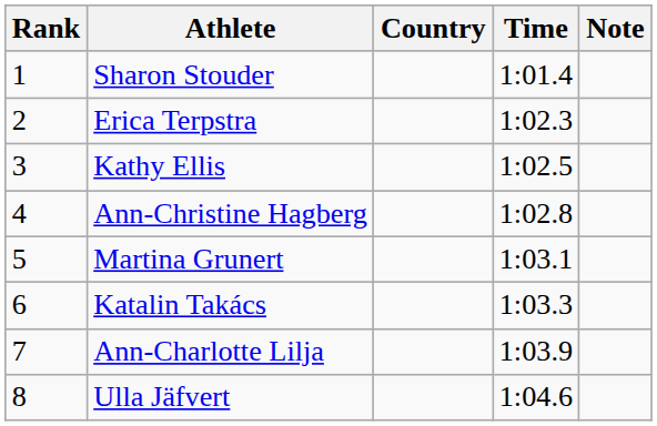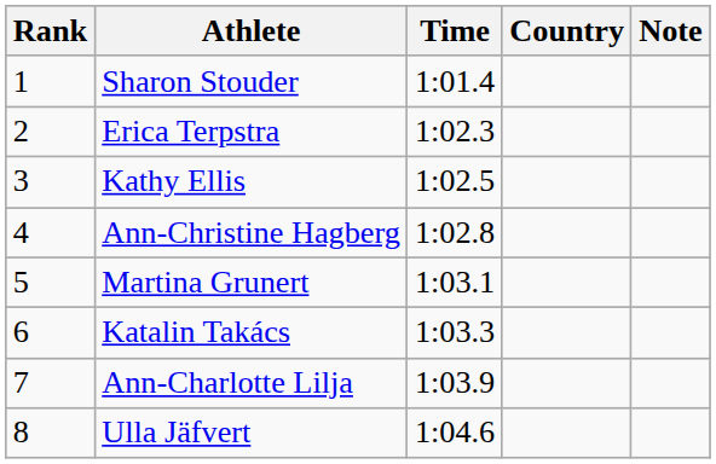columns swapped: Country <-> Time
